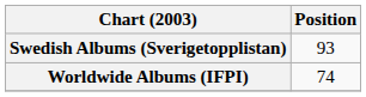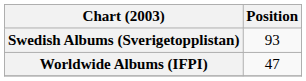Worldwide Albums (IFPI) | Position: 74 -> 47
